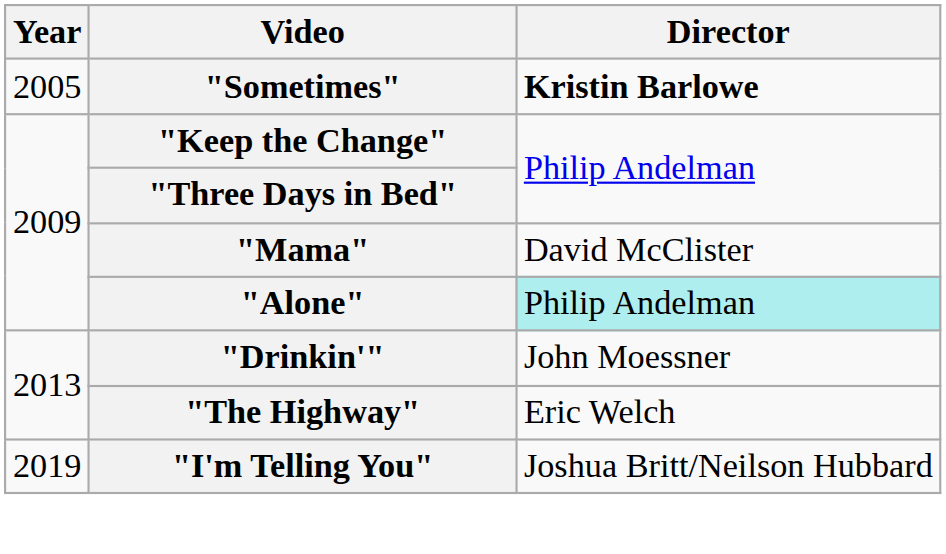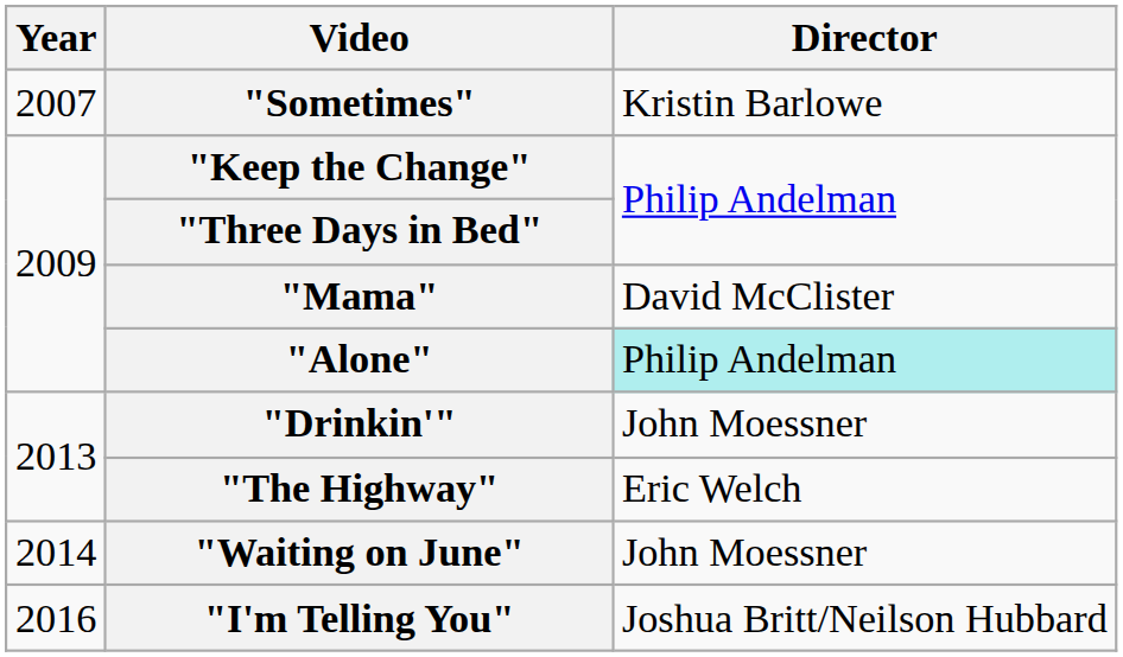"Sometimes" | Year: 2005 -> 2007
"Sometimes" | Director: bold -> normal
+ row: 2014 | "Waiting on June" | John Moessner
"I'm Telling You" | Year: 2019 -> 2016
